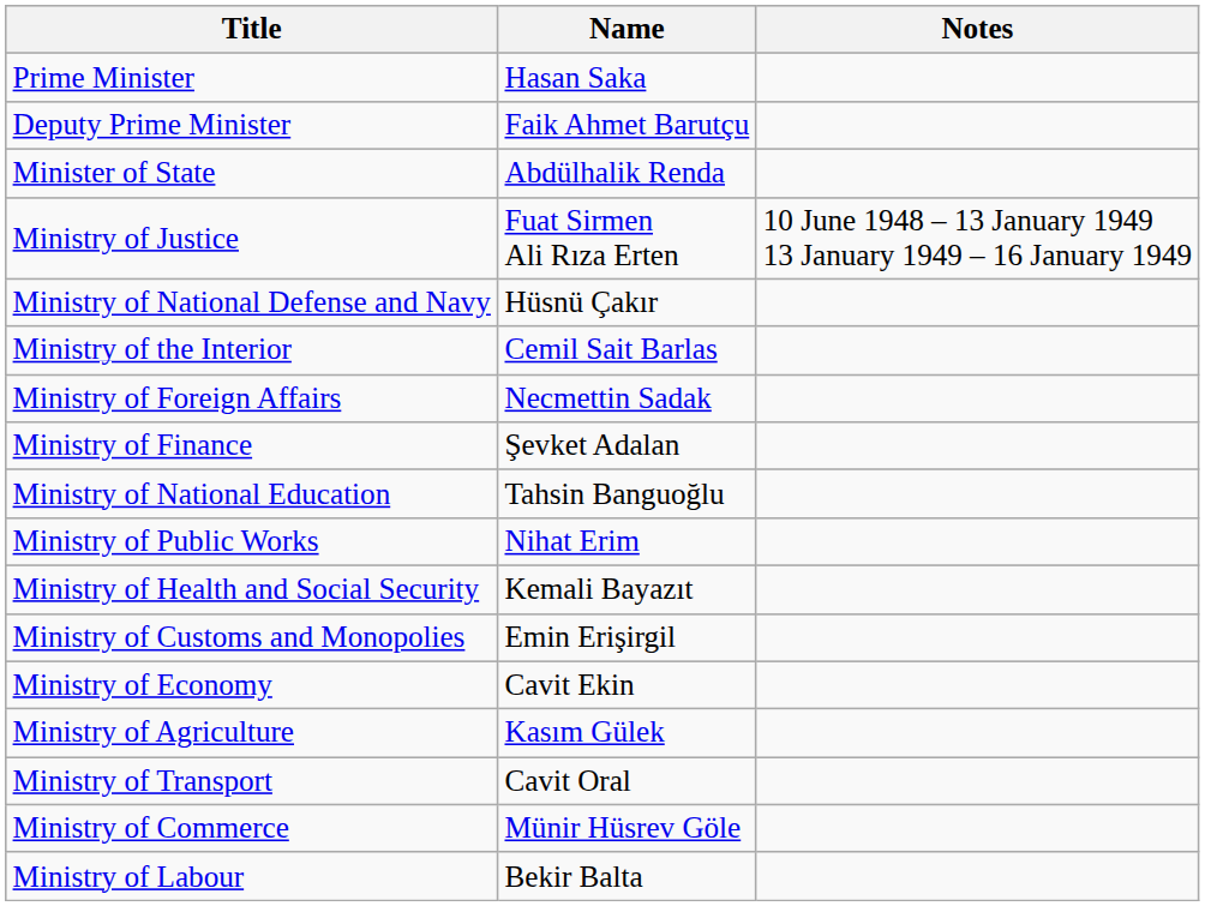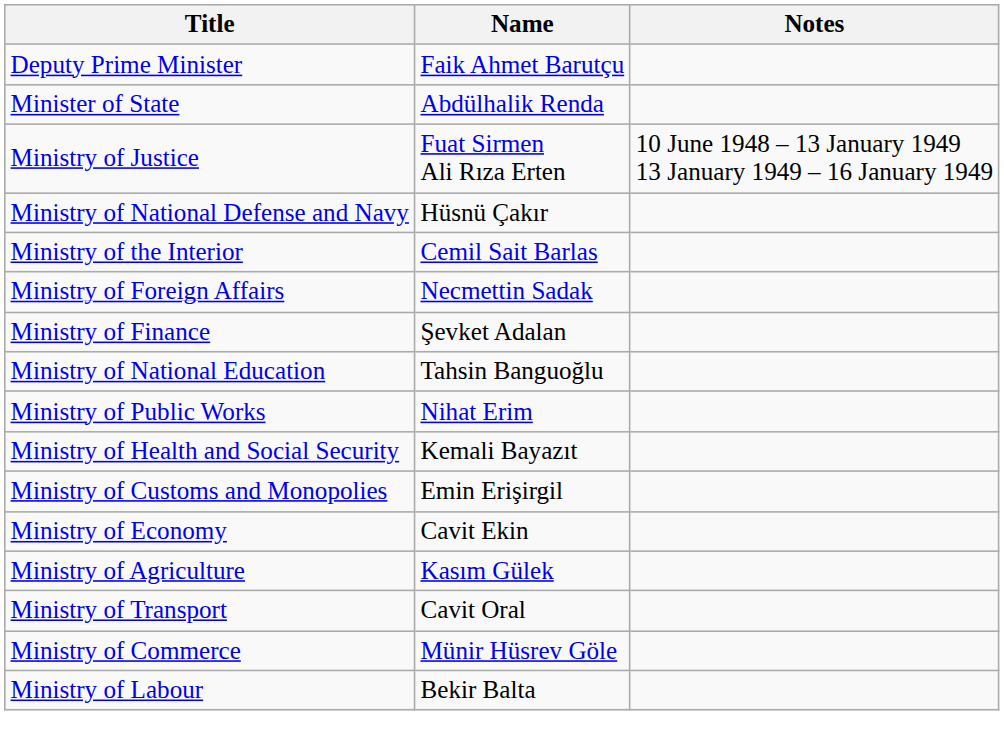- row: Prime Minister | Hasan Saka
